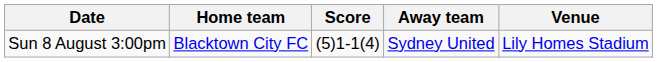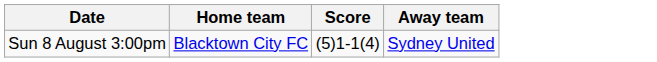- column: Venue | Lily Homes Stadium
